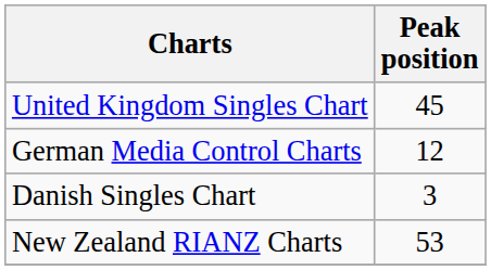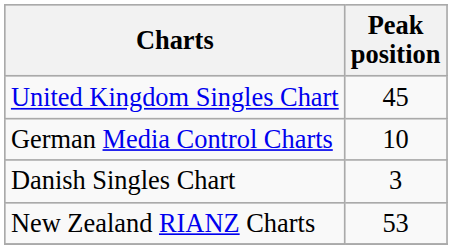German Media Control Charts | Peak position: 12 -> 10
